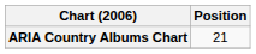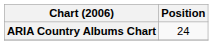ARIA Country Albums Chart | Position: 21 -> 24
